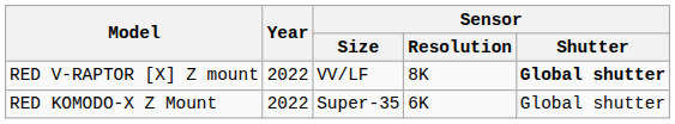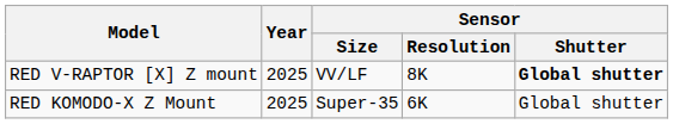RED V-RAPTOR [X] Z mount | Year: 2022 -> 2025
RED KOMODO-X Z Mount | Year: 2022 -> 2025
